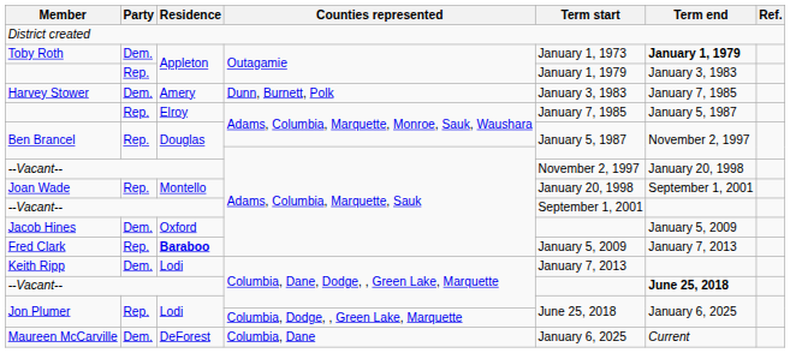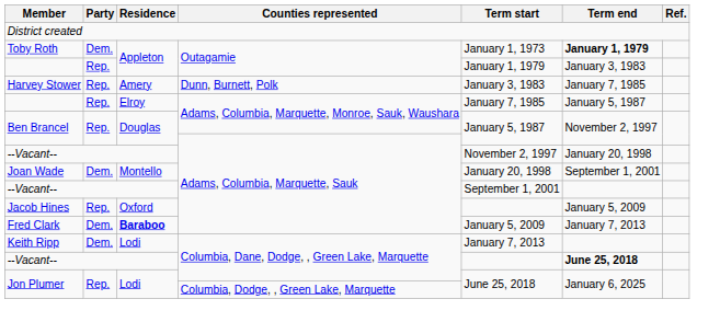Harvey Stower | Party: Dem. -> Rep.
Joan Wade | Party: Rep. -> Dem.
Jacob Hines | Party: Dem. -> Rep.
Fred Clark | Party: Rep. -> Dem.
- row: Maureen McCarville | Dem. | DeForest | Columbia, Dane | January 6, 2025 | Current
